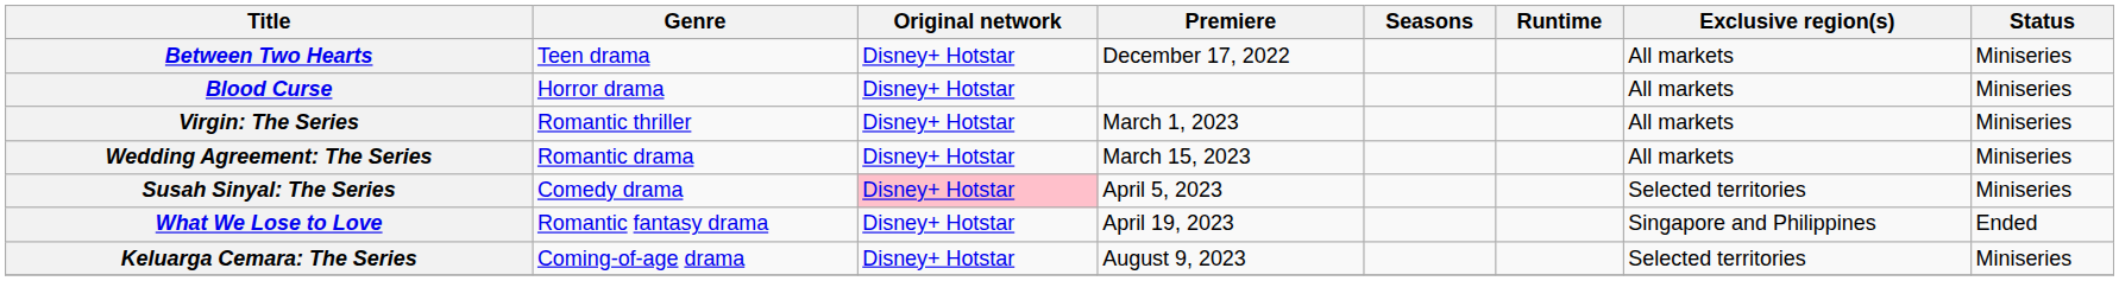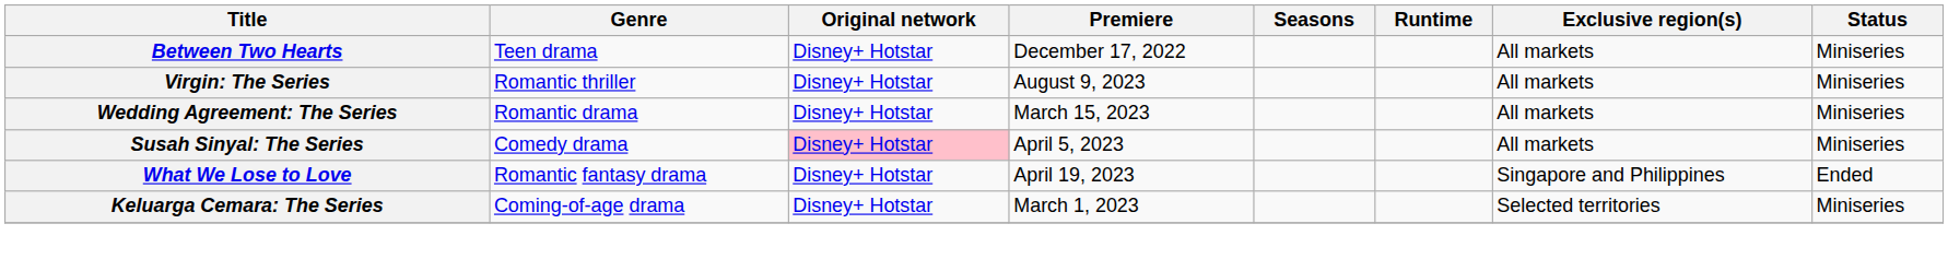- row: Blood Curse | Horror drama | Disney+ Hotstar | All markets | Miniseries
Virgin: The Series | Premiere: March 1, 2023 -> August 9, 2023
Susah Sinyal: The Series | Exclusive region(s): Selected territories -> All markets
Keluarga Cemara: The Series | Premiere: August 9, 2023 -> March 1, 2023
